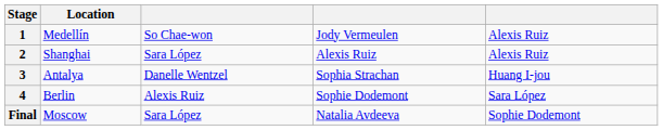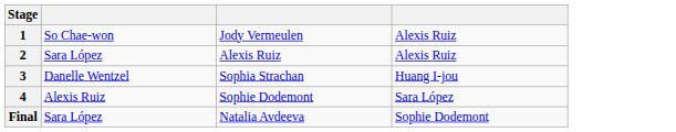- column: Location | Medellín | Shanghai | Antalya | Berlin | Moscow
